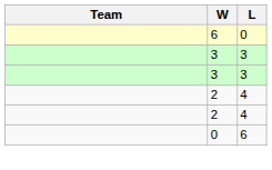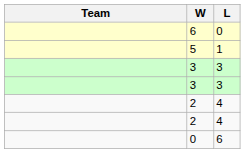+ row: 5 | 1
